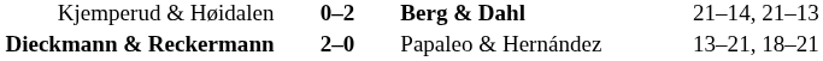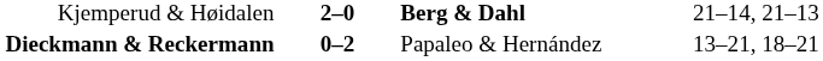Kjemperud & Høidalen | column 2: 0–2 -> 2–0
Dieckmann & Reckermann | column 2: 2–0 -> 0–2
